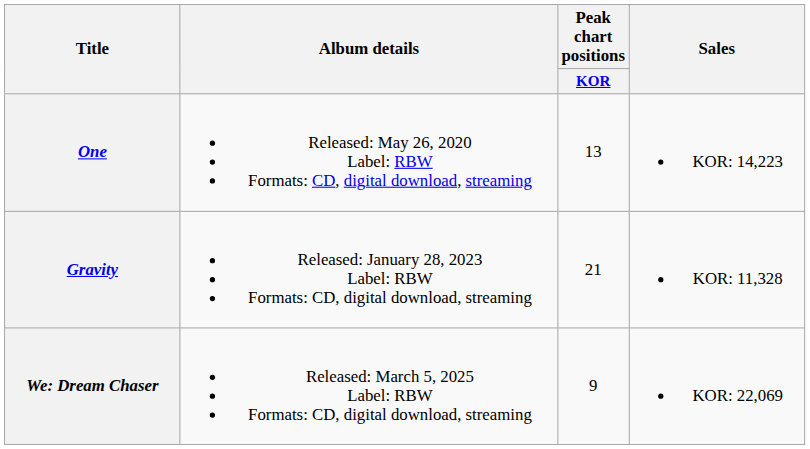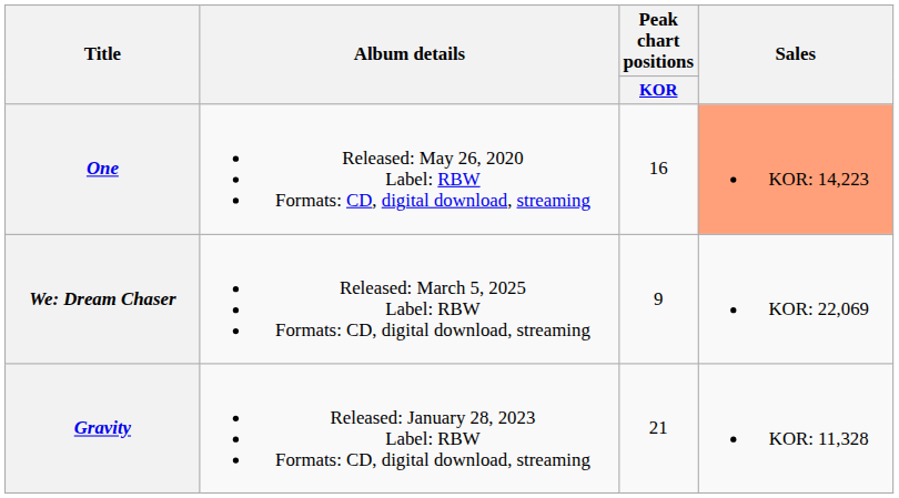One | Peak chart positions / KOR: 13 -> 16
One | Sales: no background -> lightsalmon background
rows swapped: Gravity <-> We: Dream Chaser
